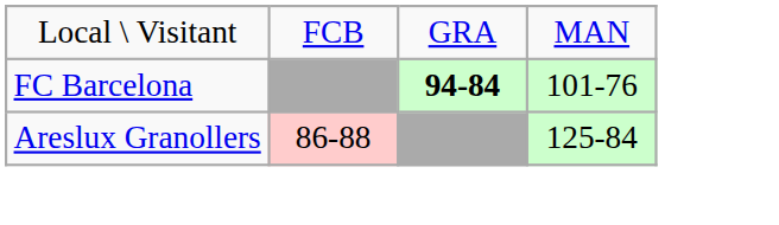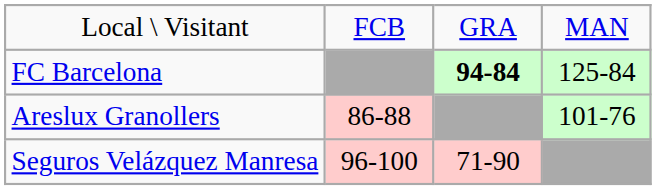FC Barcelona | column 4: 101-76 -> 125-84
Areslux Granollers | column 4: 125-84 -> 101-76
+ row: Seguros Velázquez Manresa | 96-100 | 71-90
